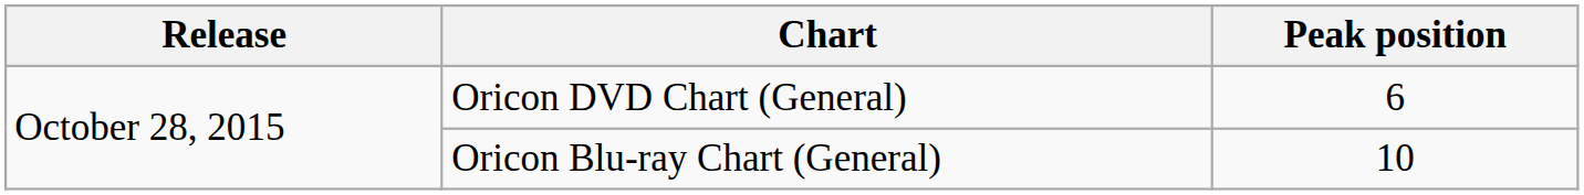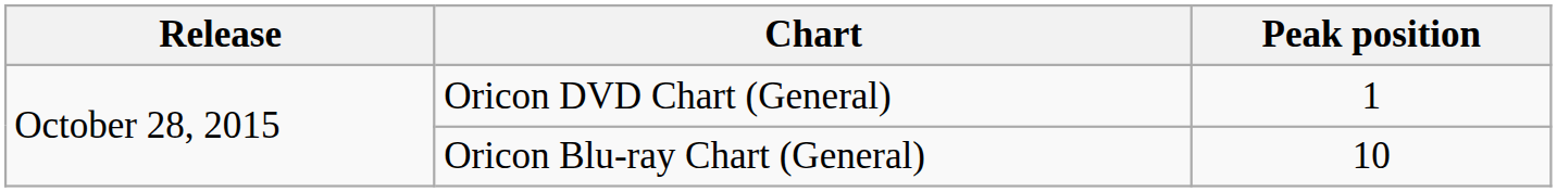Oricon DVD Chart (General) | Peak position: 6 -> 1
